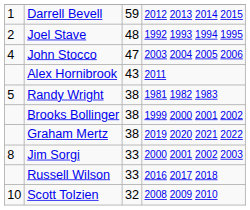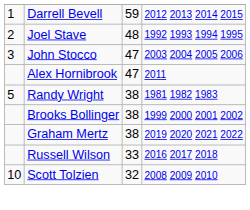John Stocco | column 1: 4 -> 3
Alex Hornibrook | column 3: 43 -> 47
- row: 8 | Jim Sorgi | 33 | 2000 2001 2002 2003
